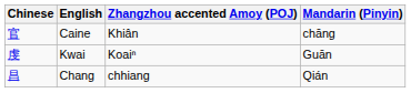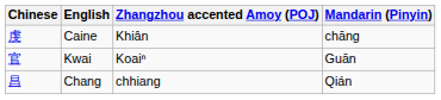Caine | Chinese: 官 -> 虔
Kwai | Chinese: 虔 -> 官
